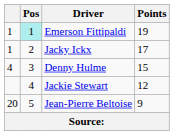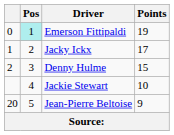Emerson Fittipaldi | column 1: 1 -> 0
Denny Hulme | column 1: 4 -> 2
Jackie Stewart | Points: 12 -> 10
